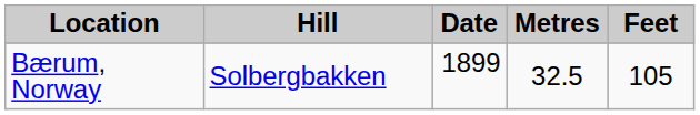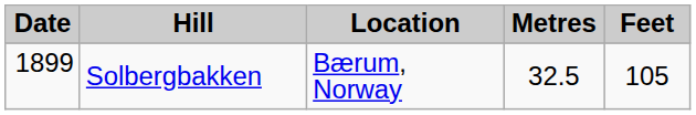columns swapped: Date <-> Location
